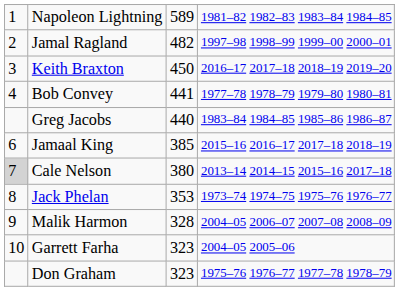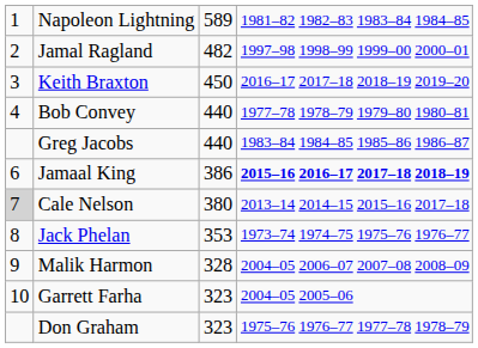Bob Convey | column 3: 441 -> 440
Jamaal King | column 3: 385 -> 386
Jamaal King | column 4: normal -> bold
